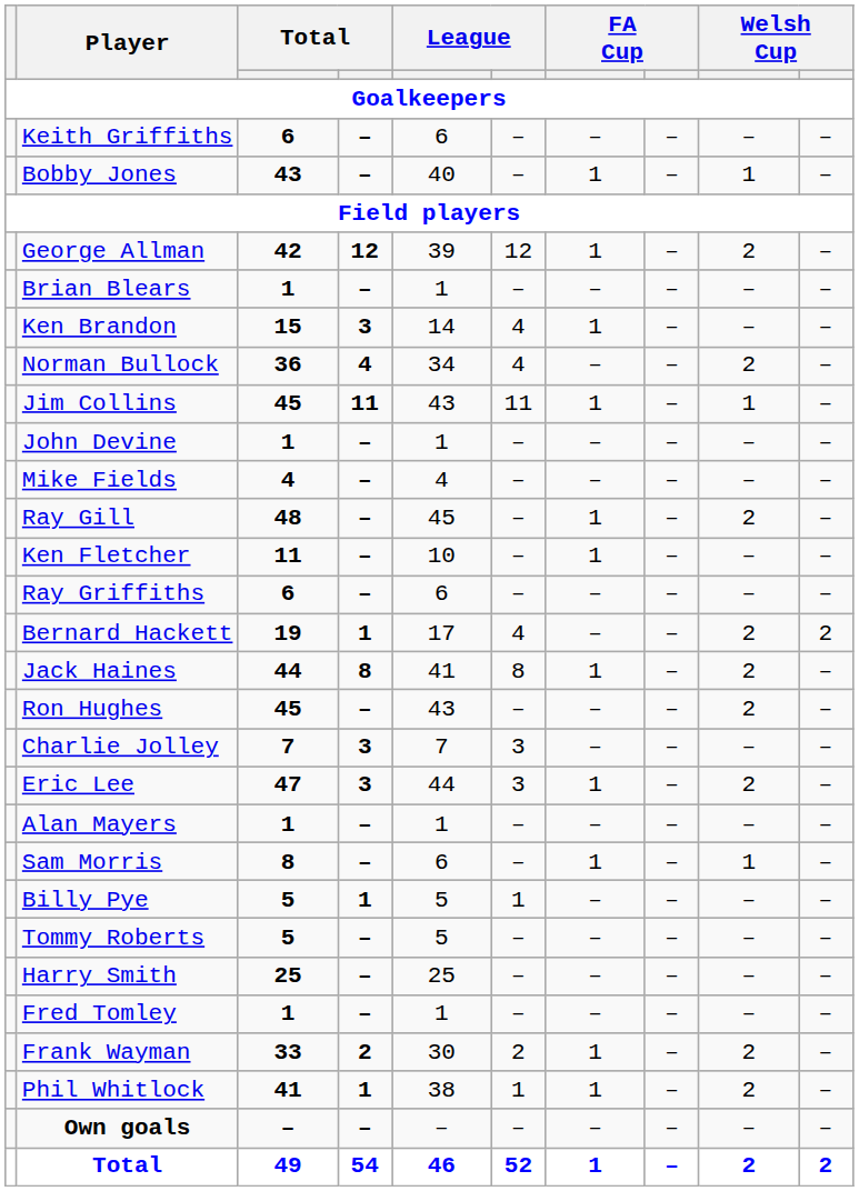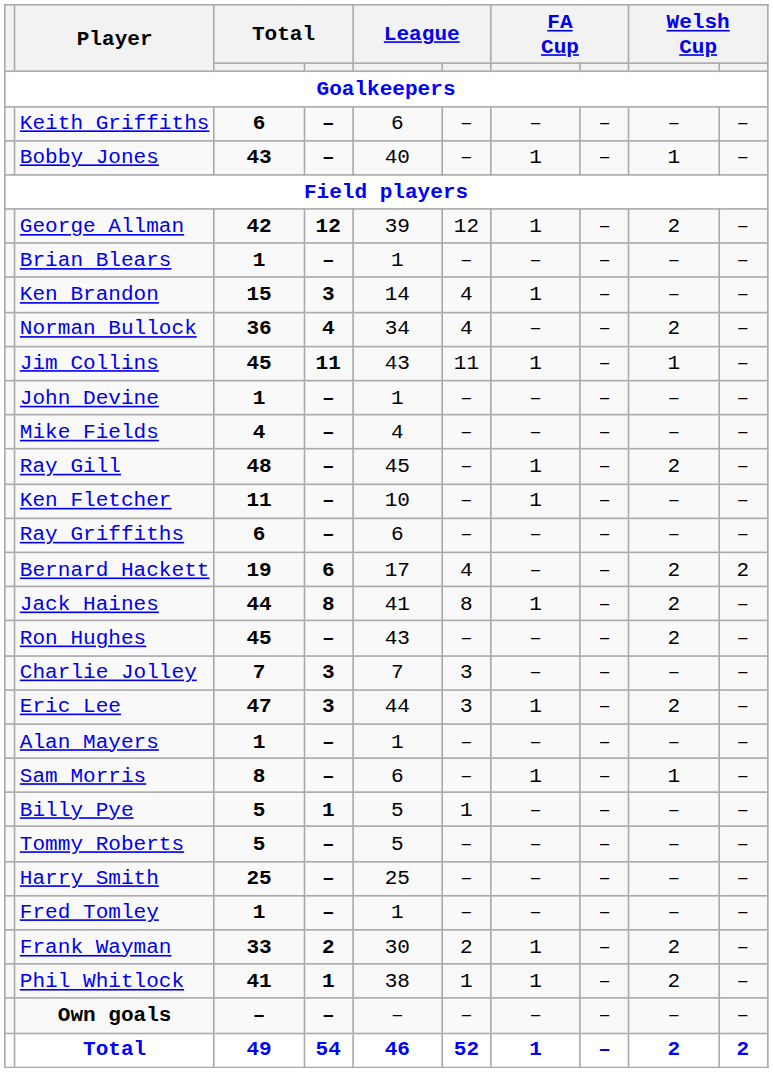Bernard Hackett | column 4: 1 -> 6
